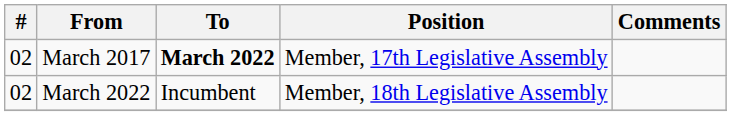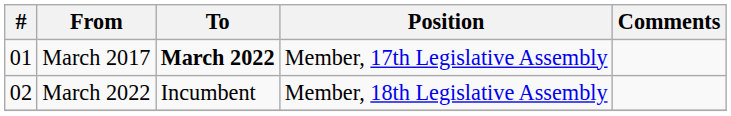March 2017 | #: 02 -> 01
